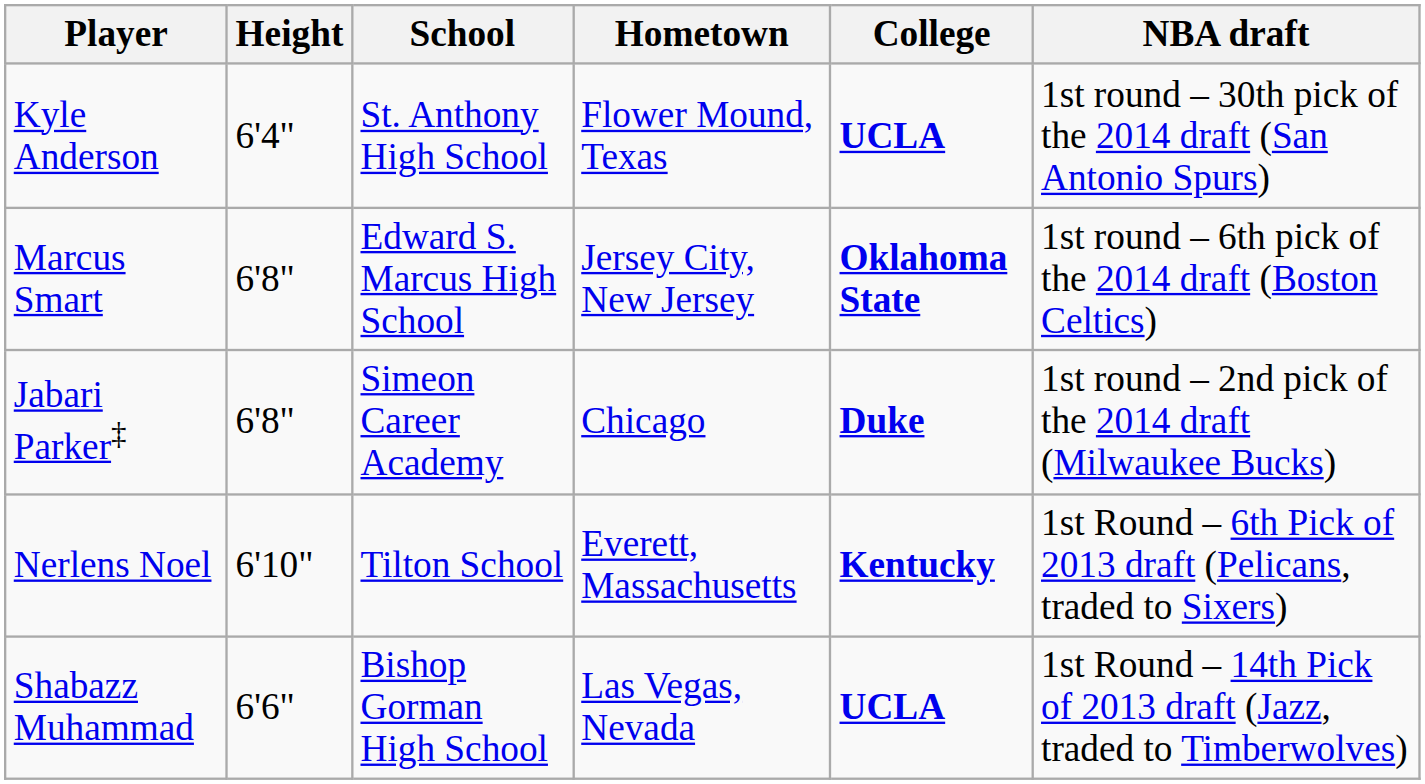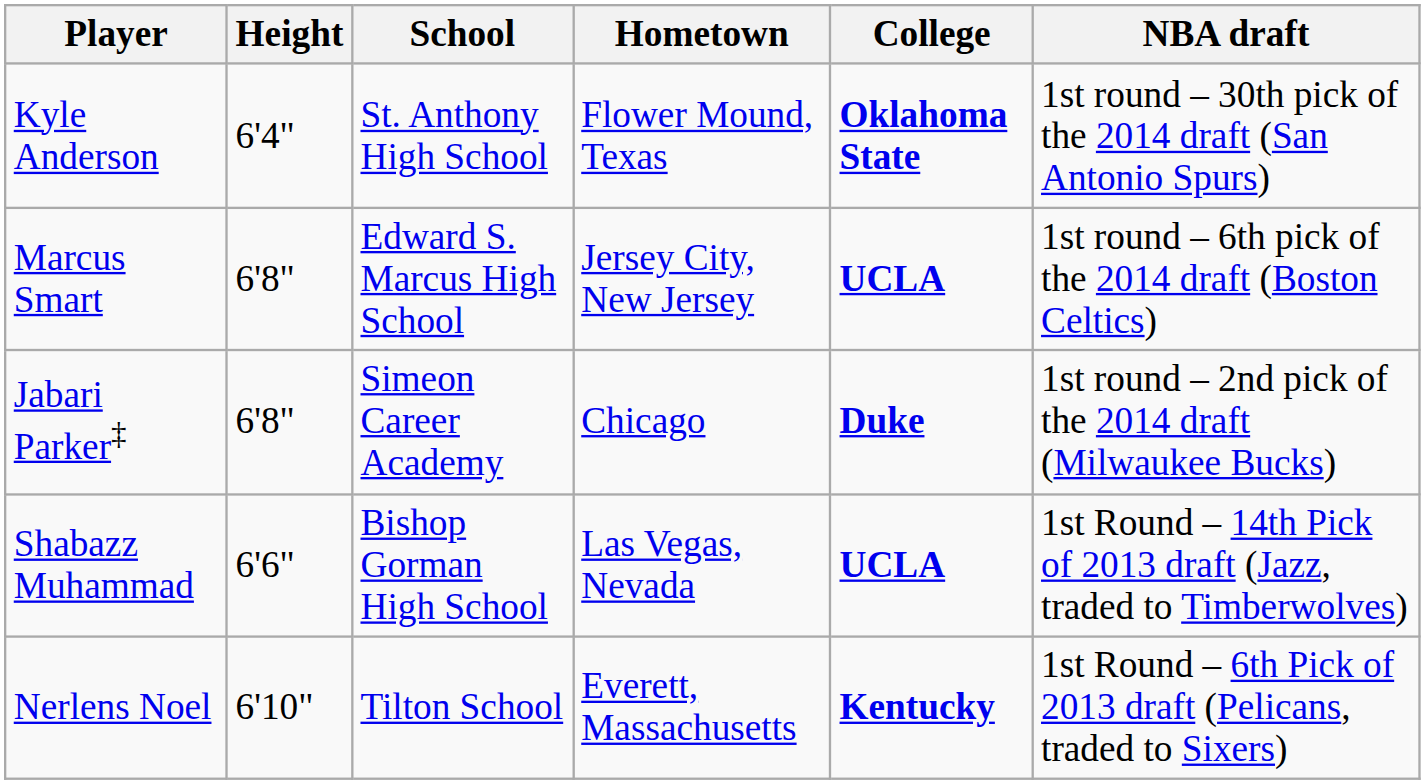Kyle Anderson | College: UCLA -> Oklahoma State
Marcus Smart | College: Oklahoma State -> UCLA
rows swapped: Shabazz Muhammad <-> Nerlens Noel
